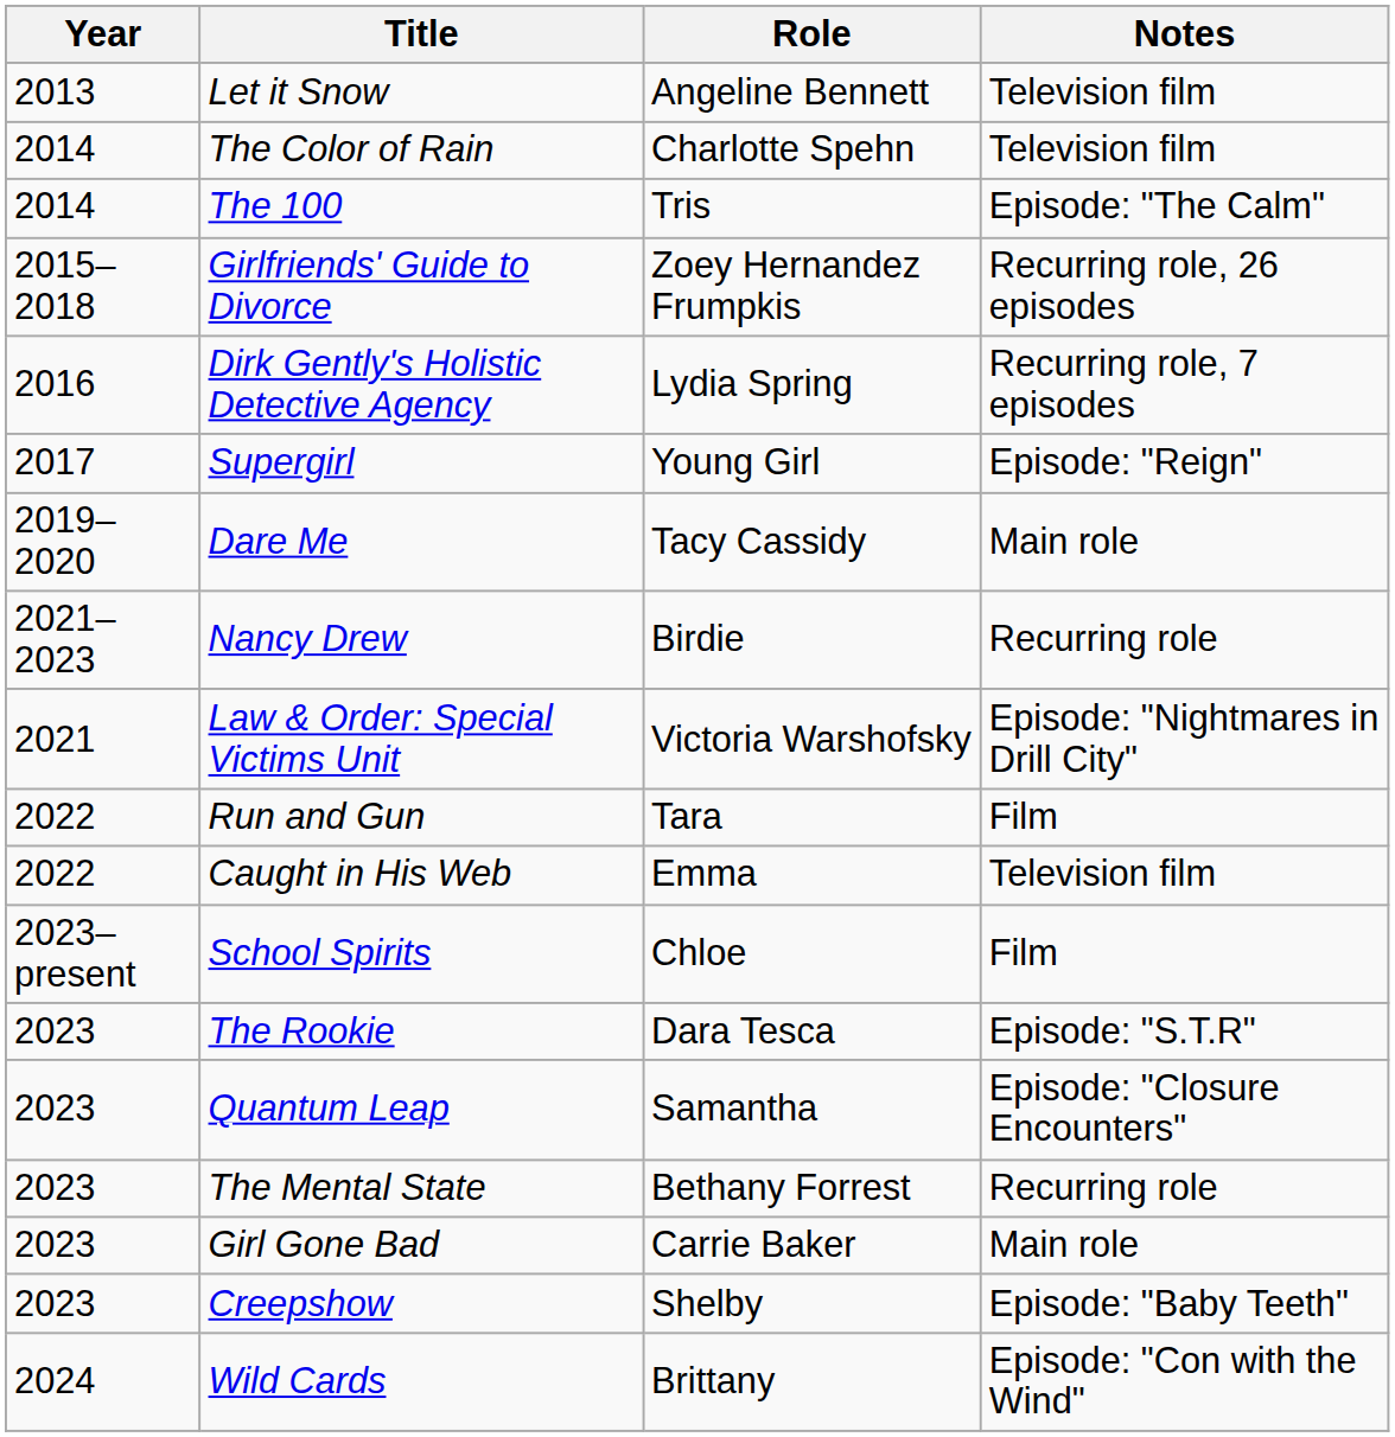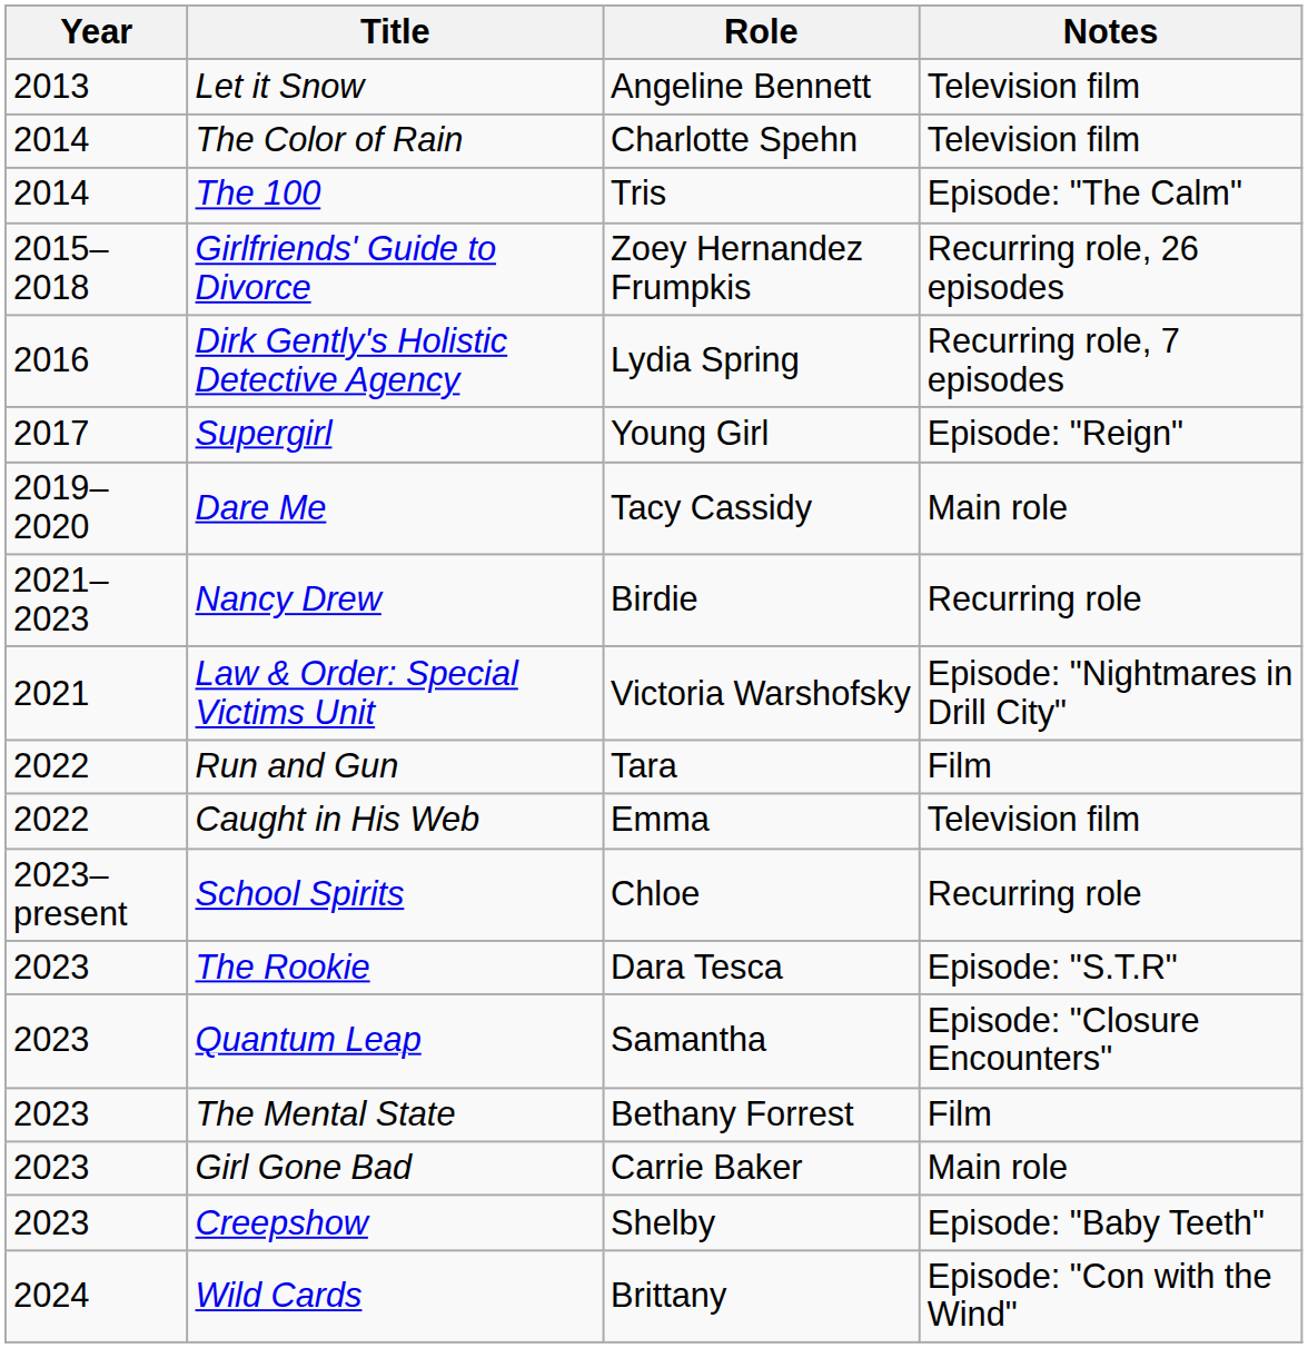School Spirits | Notes: Film -> Recurring role
The Mental State | Notes: Recurring role -> Film
